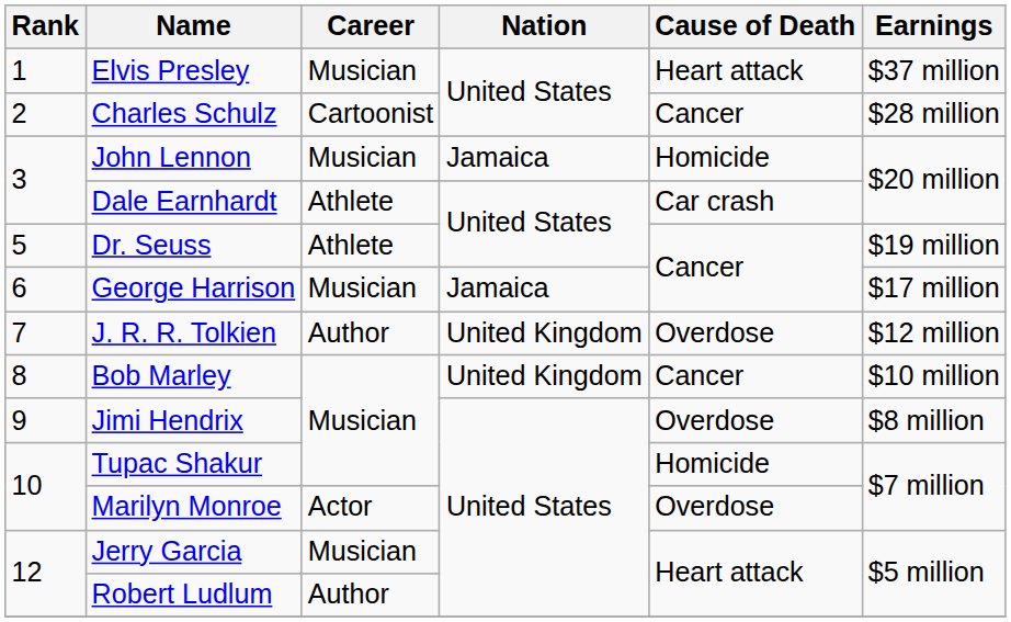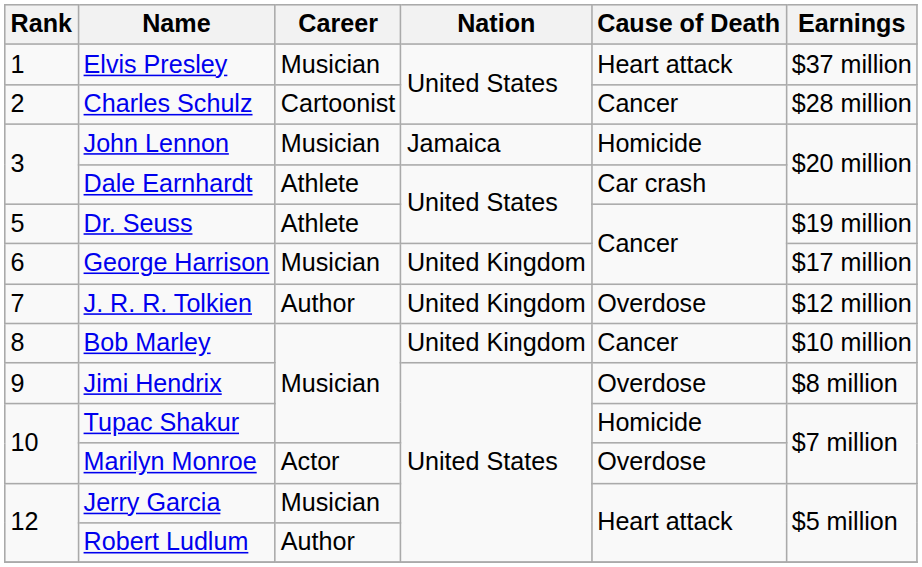George Harrison | Nation: Jamaica -> United Kingdom
